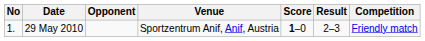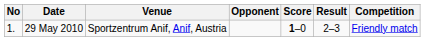columns swapped: Venue <-> Opponent
